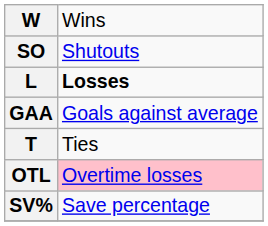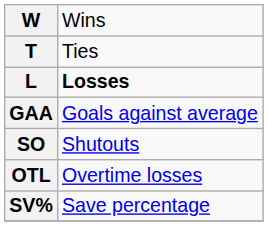rows swapped: SO <-> T
OTL | column 2: pink background -> no background
